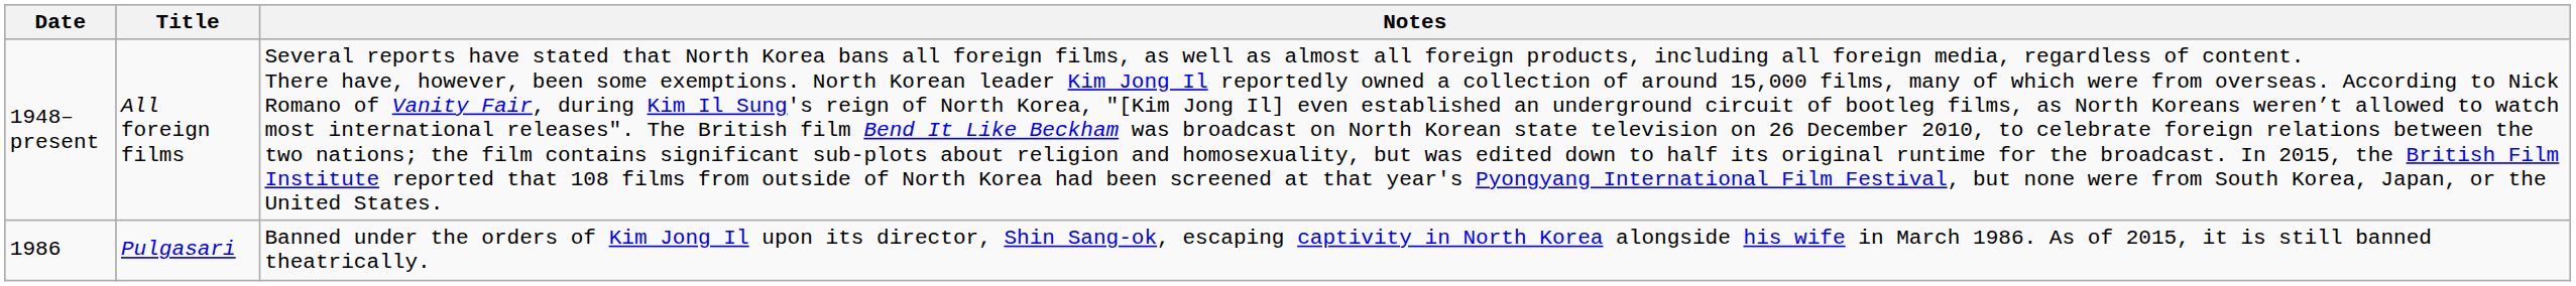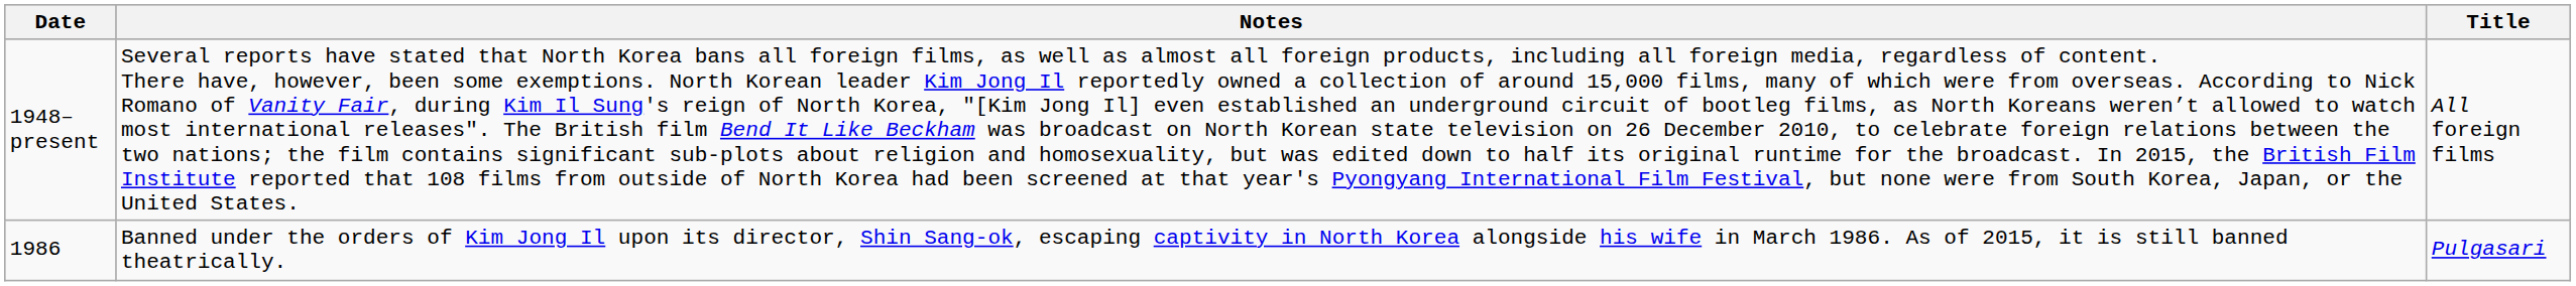columns swapped: Title <-> Notes
